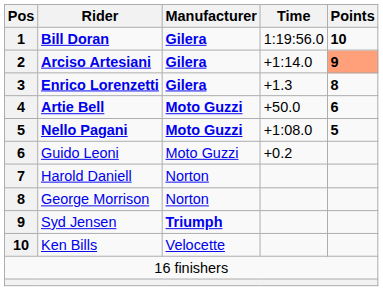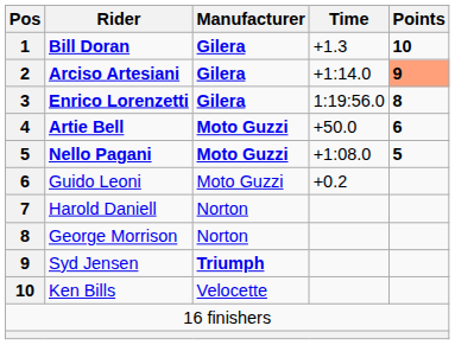Bill Doran | Time: 1:19:56.0 -> +1.3
Enrico Lorenzetti | Time: +1.3 -> 1:19:56.0
